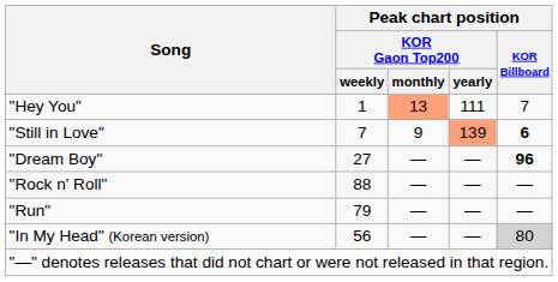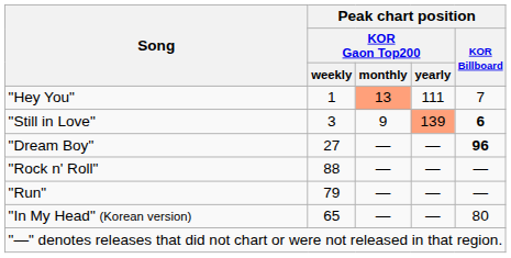"Still in Love" | Peak chart position / KOR Gaon Top200 / weekly: 7 -> 3
"In My Head" (Korean version) | Peak chart position / KOR Gaon Top200 / weekly: 56 -> 65
"In My Head" (Korean version) | Peak chart position / KOR Billboard: lightgrey background -> no background
